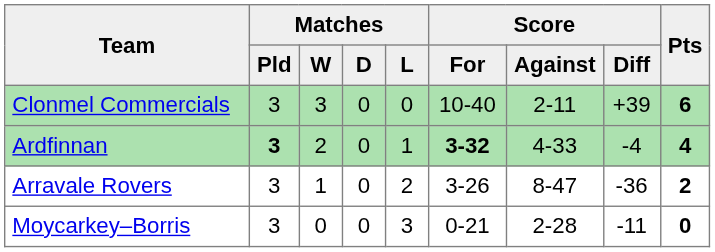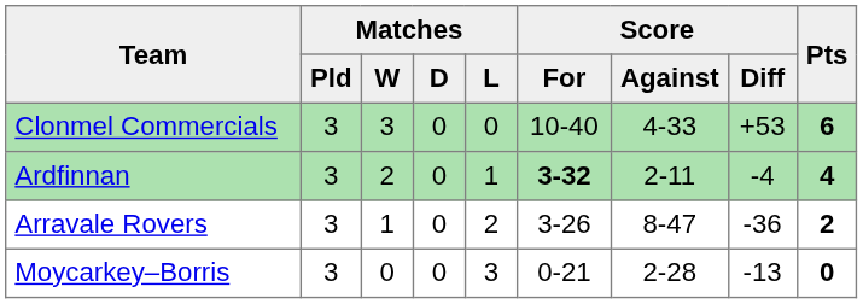Clonmel Commercials | Score / Against: 2-11 -> 4-33
Clonmel Commercials | Score / Diff: +39 -> +53
Ardfinnan | Matches / Pld: bold -> normal
Ardfinnan | Score / Against: 4-33 -> 2-11
Moycarkey–Borris | Score / Diff: -11 -> -13
